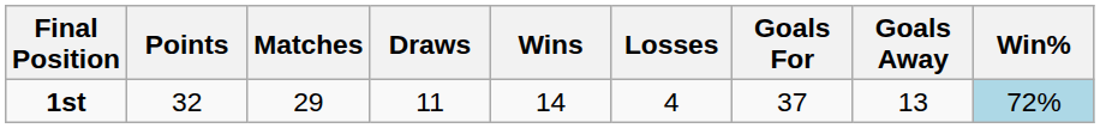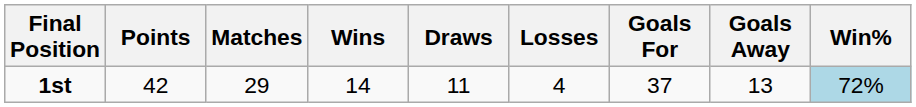columns swapped: Wins <-> Draws
1st | Points: 32 -> 42
